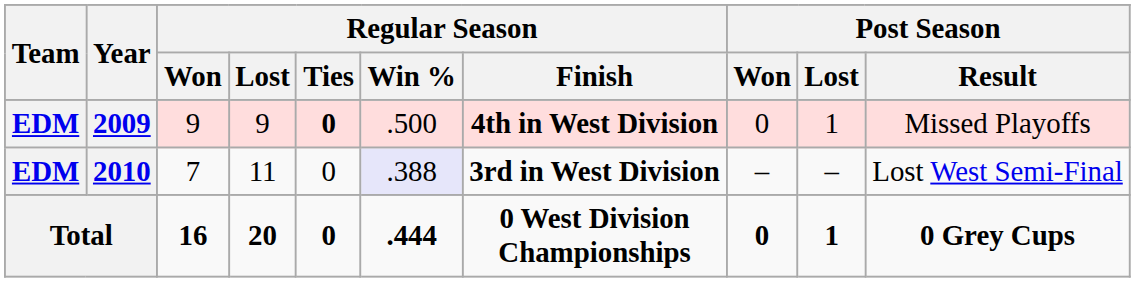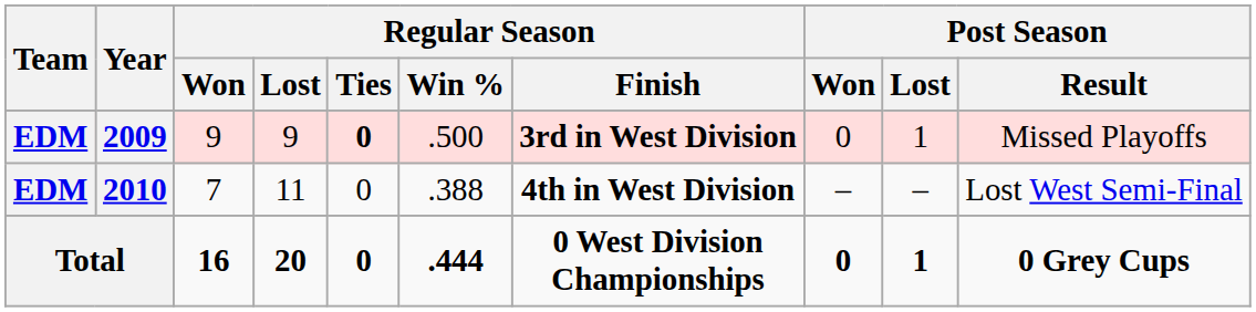2009 | Regular Season / Finish: 4th in West Division -> 3rd in West Division
2010 | Regular Season / Win %: lavender background -> no background
2010 | Regular Season / Finish: 3rd in West Division -> 4th in West Division
